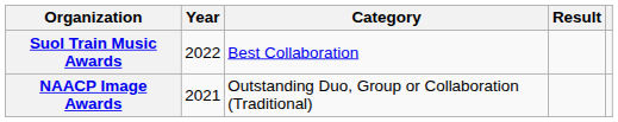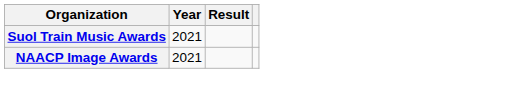- column: Category | Best Collaboration | Outstanding Duo, Group or Collaboration (Traditional)
Suol Train Music Awards | Year: 2022 -> 2021
